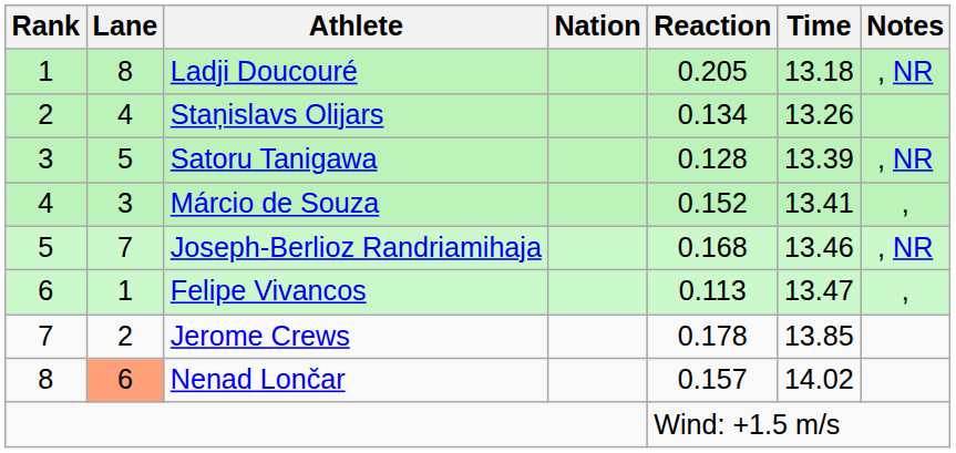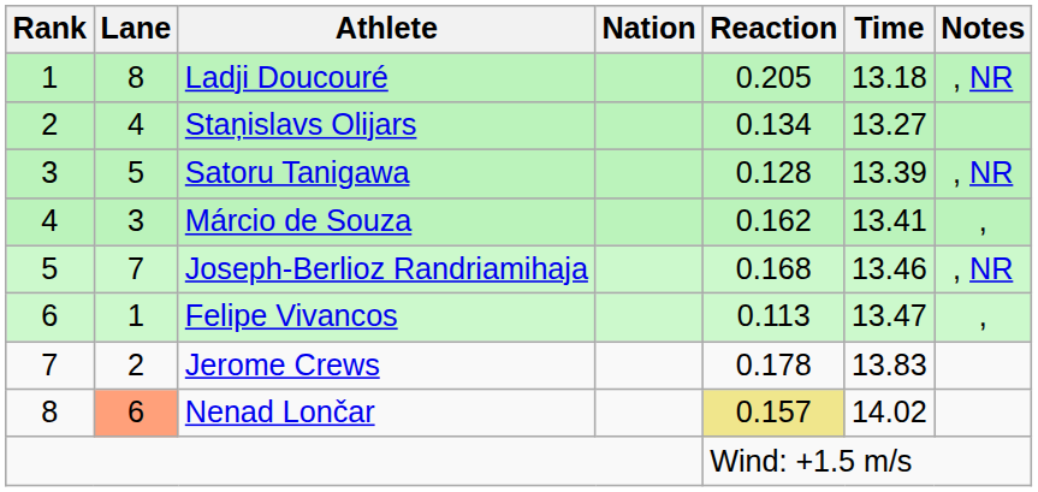Staņislavs Olijars | Time: 13.26 -> 13.27
Márcio de Souza | Reaction: 0.152 -> 0.162
Jerome Crews | Time: 13.85 -> 13.83
Nenad Lončar | Reaction: no background -> khaki background
